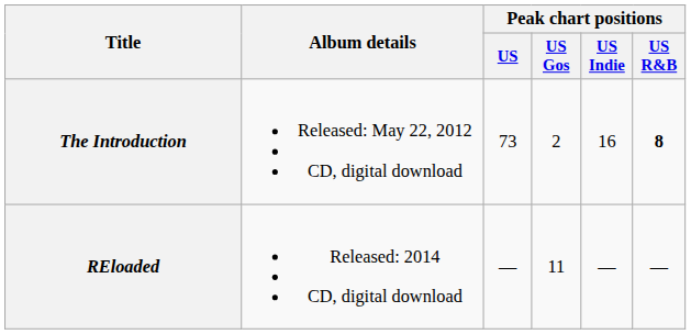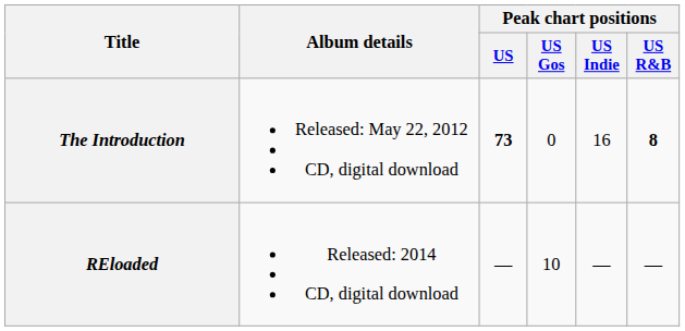The Introduction | Peak chart positions / US: normal -> bold
The Introduction | Peak chart positions / US Gos: 2 -> 0
REloaded | Peak chart positions / US Gos: 11 -> 10
